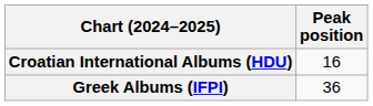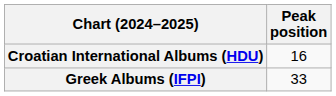Greek Albums (IFPI) | Peak position: 36 -> 33
